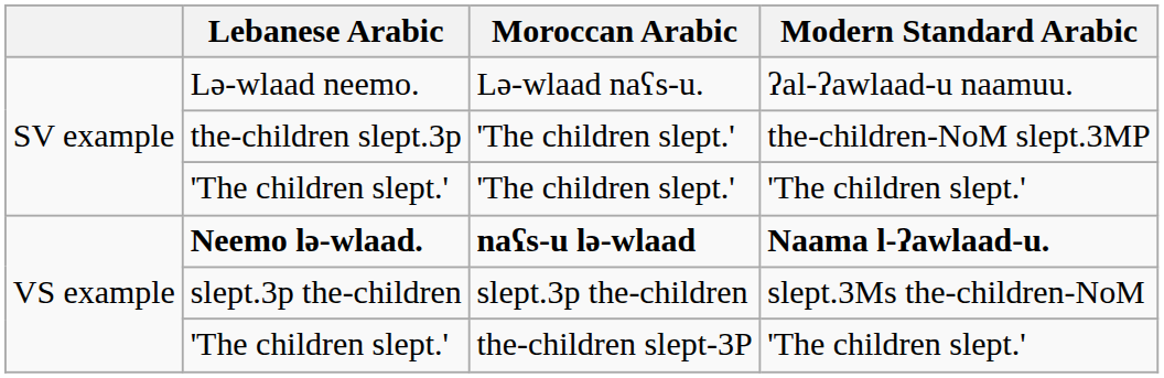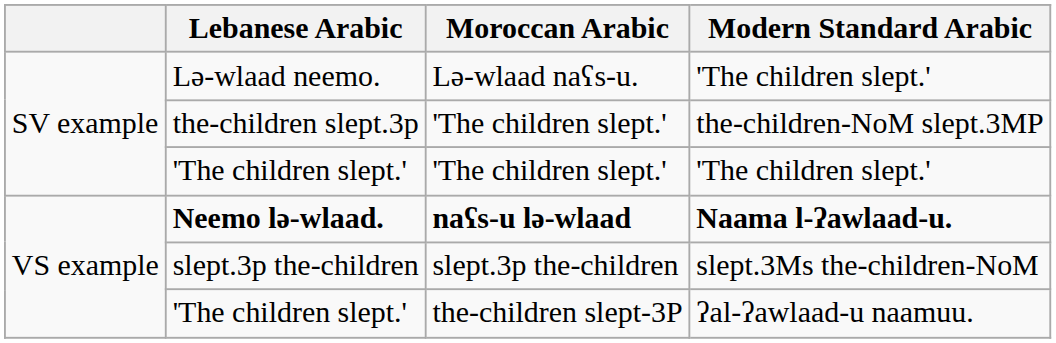Lə-wlaad neemo. | Modern Standard Arabic: ʔal-ʔawlaad-u naamuu. -> 'The children slept.'
VS example / 'The children slept.' | Modern Standard Arabic: 'The children slept.' -> ʔal-ʔawlaad-u naamuu.
